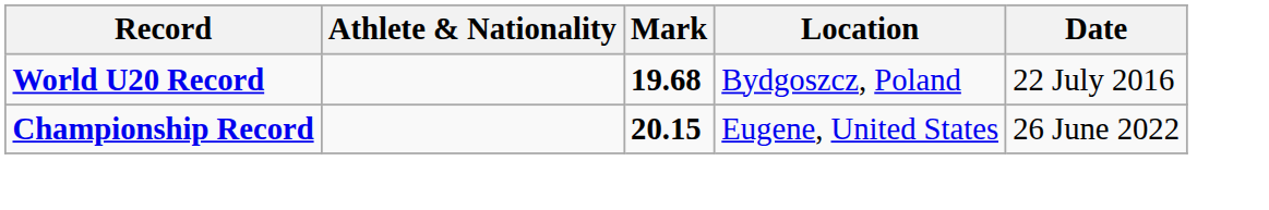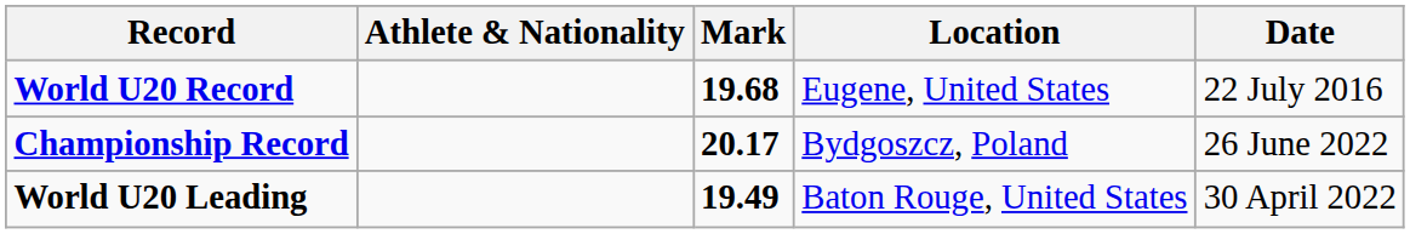World U20 Record | Location: Bydgoszcz, Poland -> Eugene, United States
Championship Record | Mark: 20.15 -> 20.17
Championship Record | Location: Eugene, United States -> Bydgoszcz, Poland
+ row: World U20 Leading | 19.49 | Baton Rouge, United States | 30 April 2022
